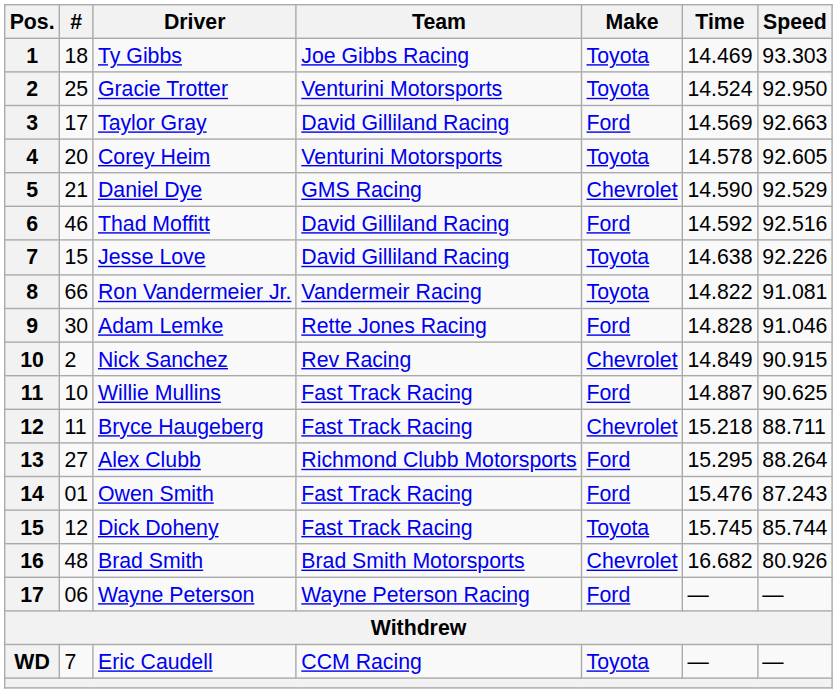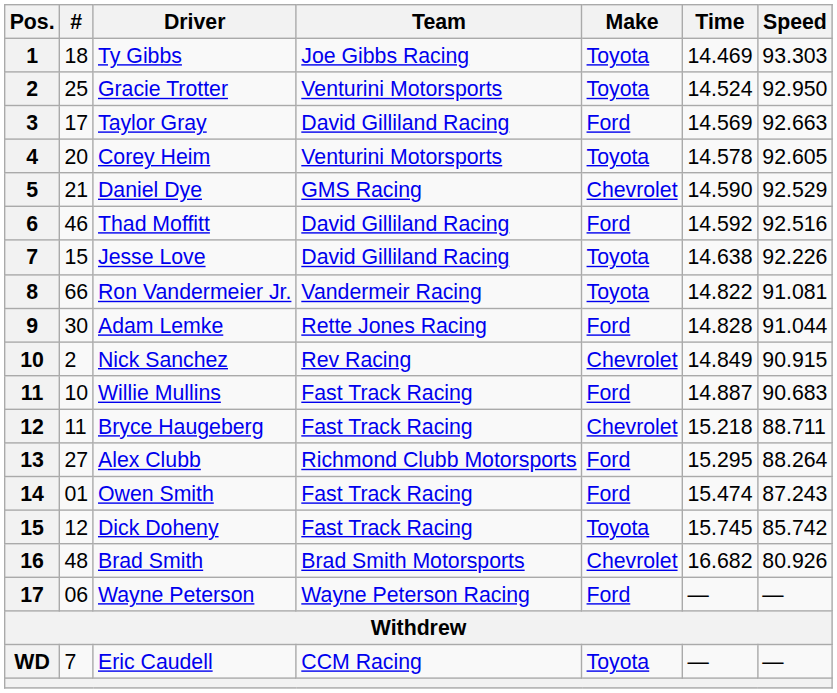Adam Lemke | Speed: 91.046 -> 91.044
Willie Mullins | Speed: 90.625 -> 90.683
Owen Smith | Time: 15.476 -> 15.474
Dick Doheny | Speed: 85.744 -> 85.742
